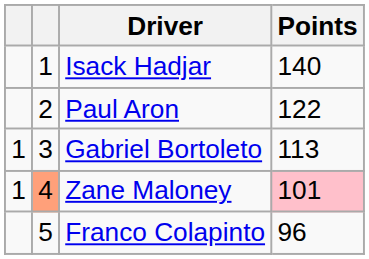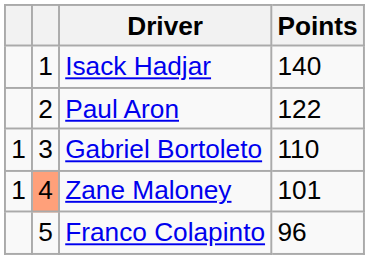Gabriel Bortoleto | Points: 113 -> 110
Zane Maloney | Points: pink background -> no background
